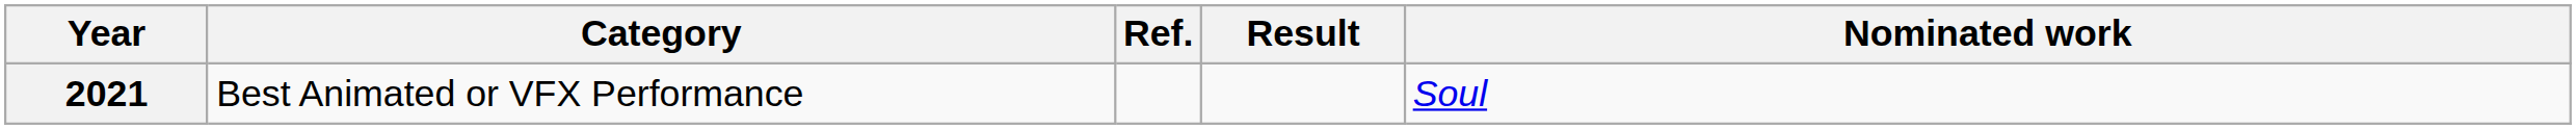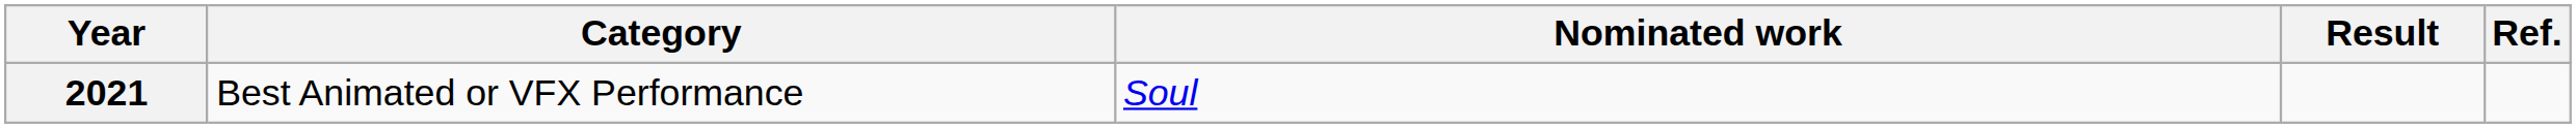columns swapped: Nominated work <-> Ref.
